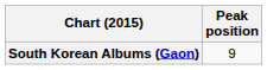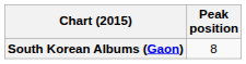South Korean Albums (Gaon) | Peak position: 9 -> 8
